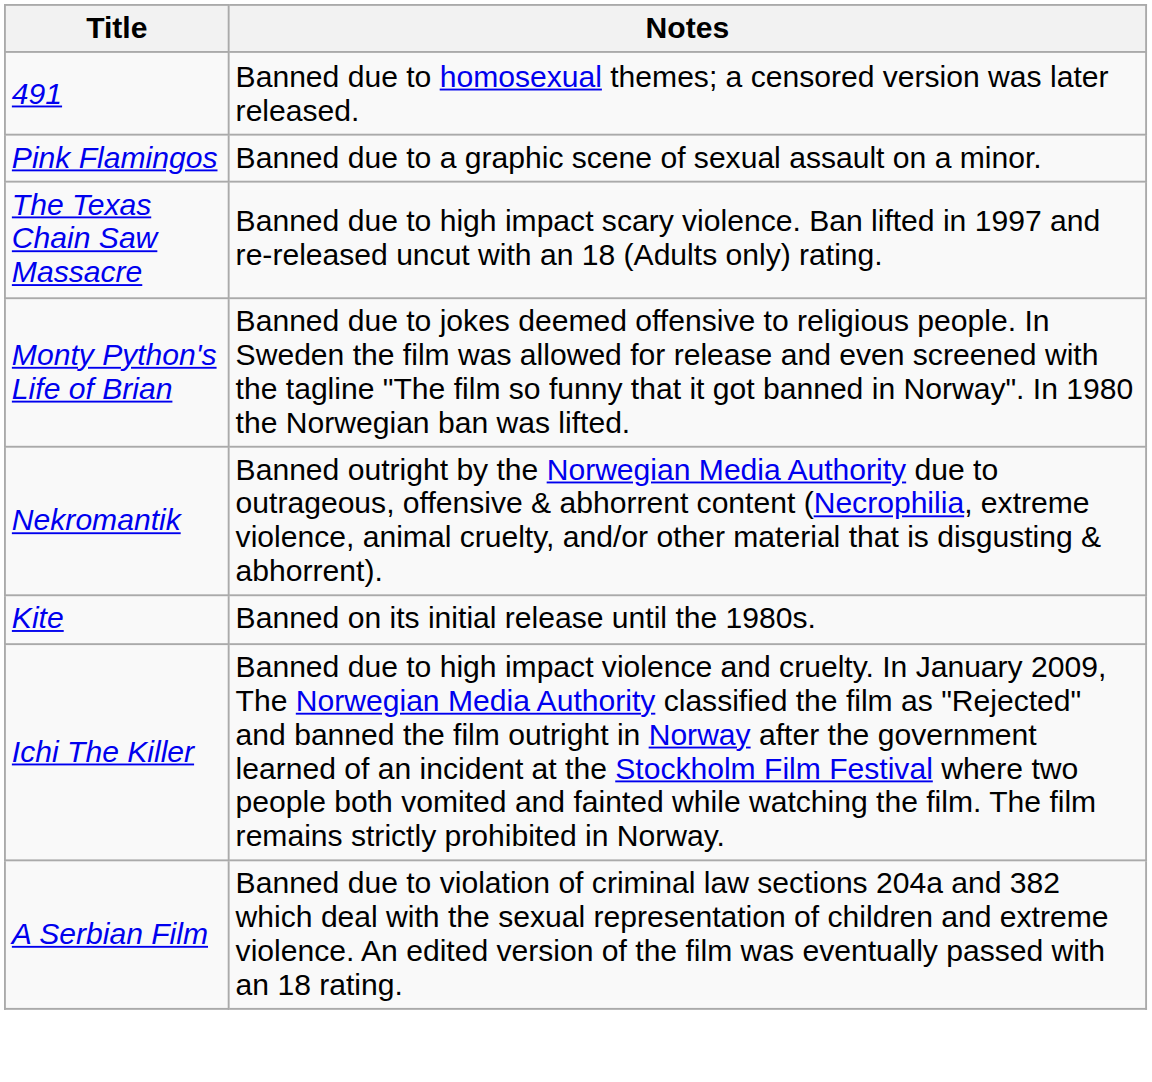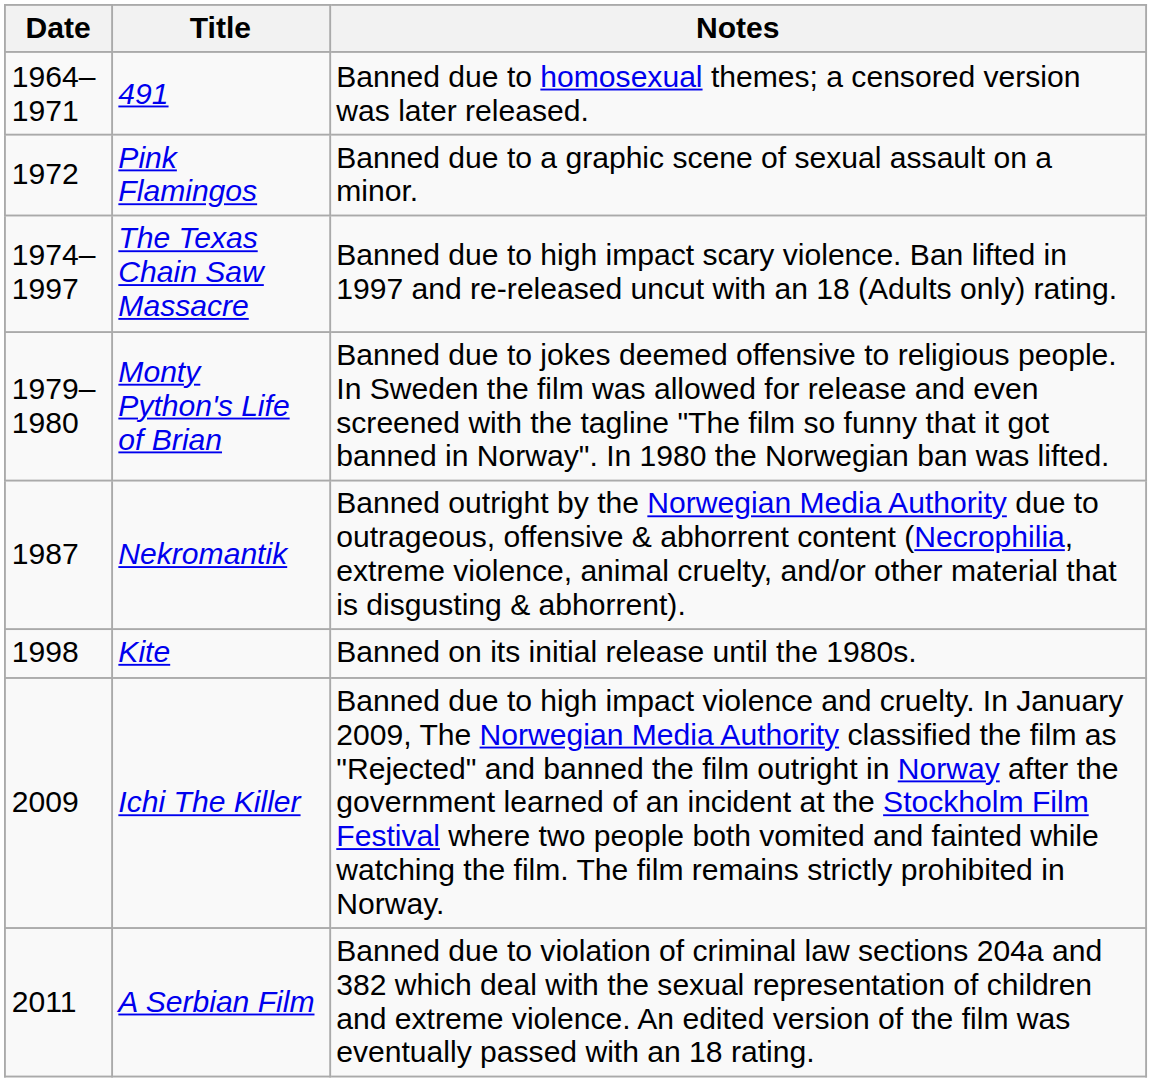+ column: Date | 1964–1971 | 1972 | 1974–1997 | 1979–1980 | 1987 | 1998 | 2009 | 2011
